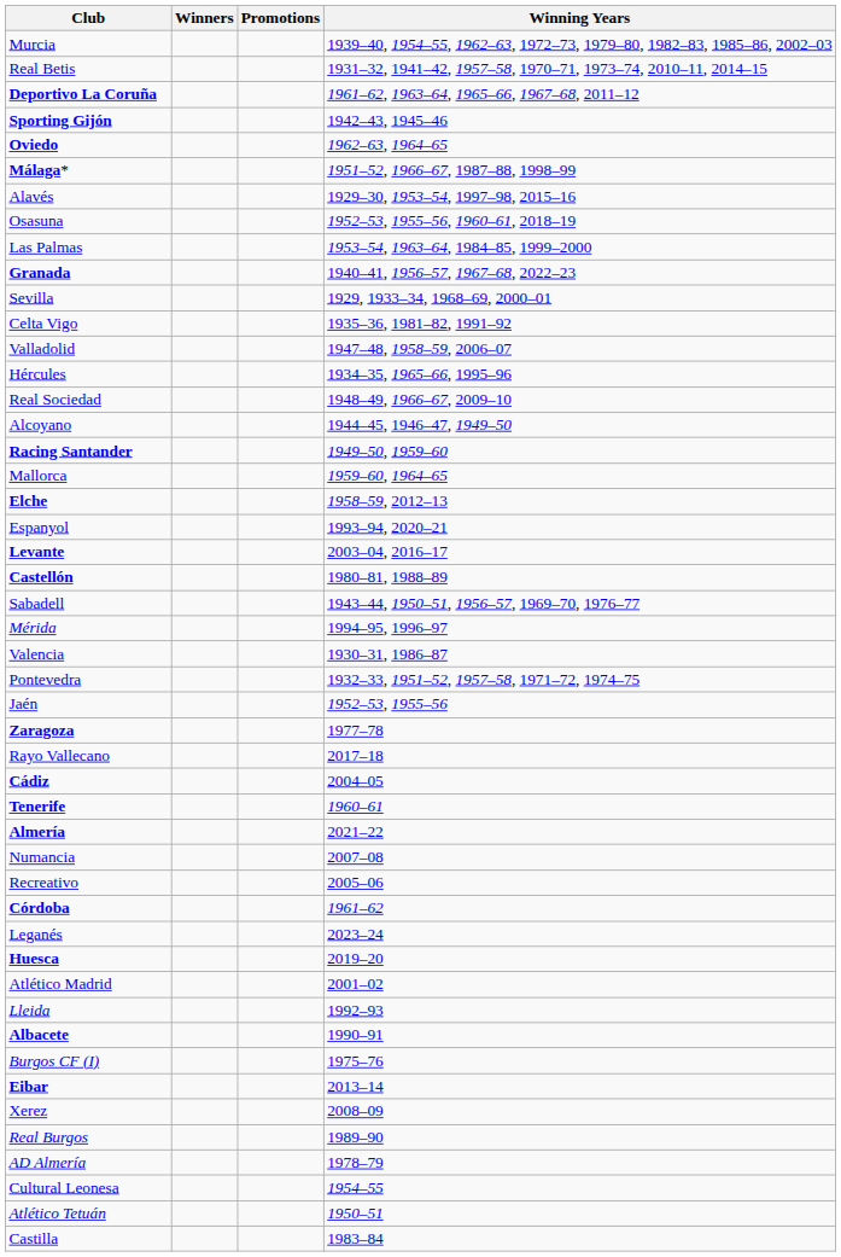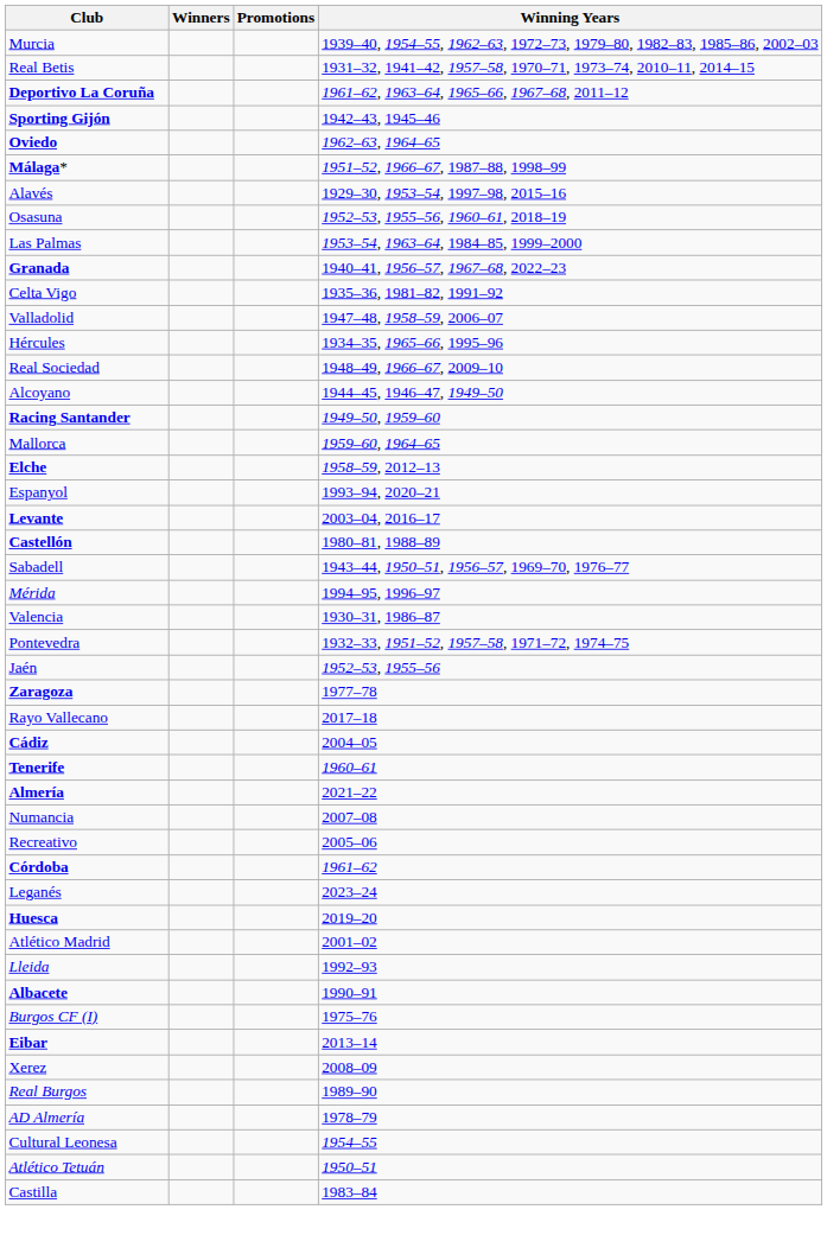- row: Sevilla | 1929, 1933–34, 1968–69, 2000–01
